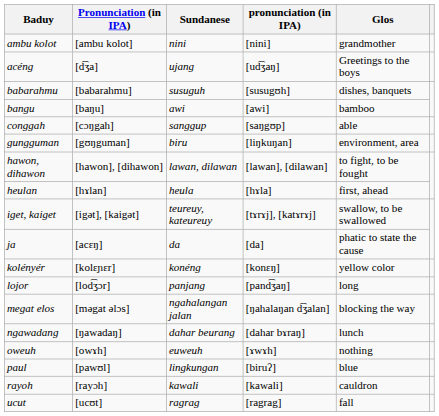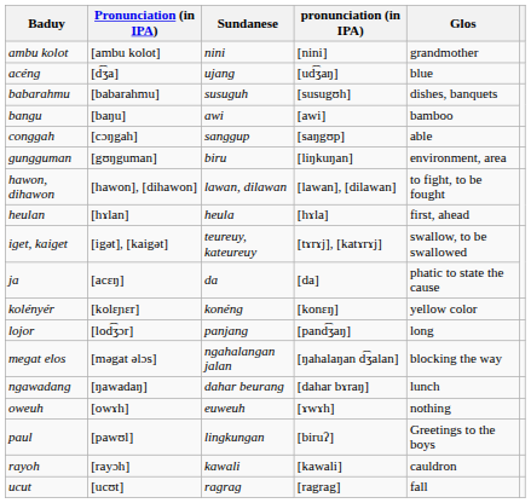acéng | Glos: Greetings to the boys -> blue
paul | Glos: blue -> Greetings to the boys
